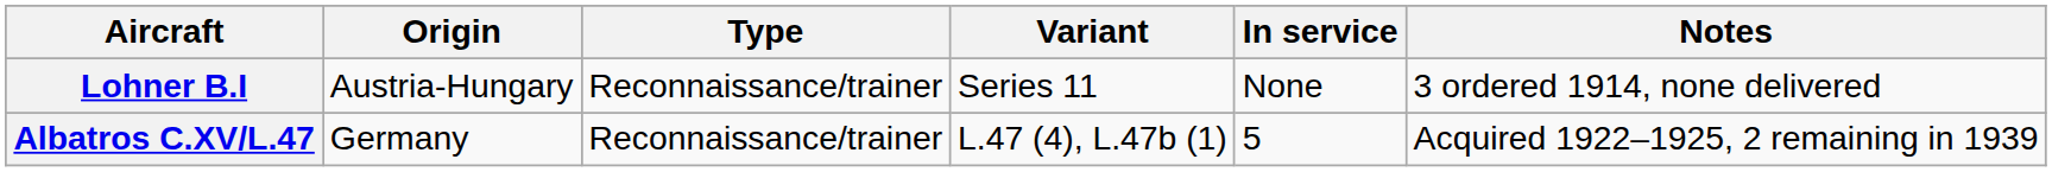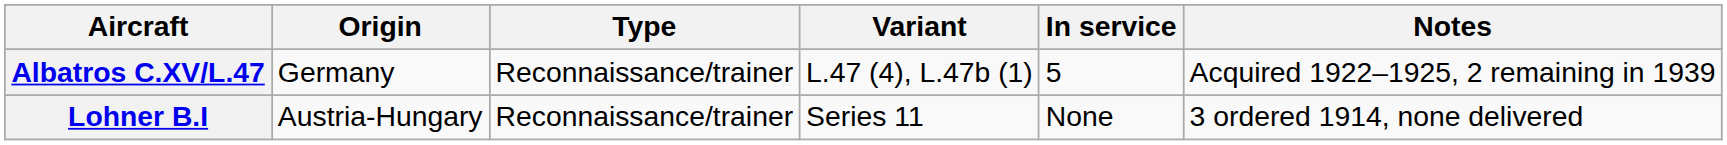rows swapped: Lohner B.I <-> Albatros C.XV/L.47
